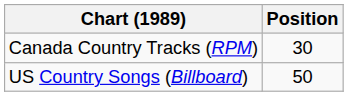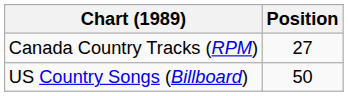Canada Country Tracks (RPM) | Position: 30 -> 27
